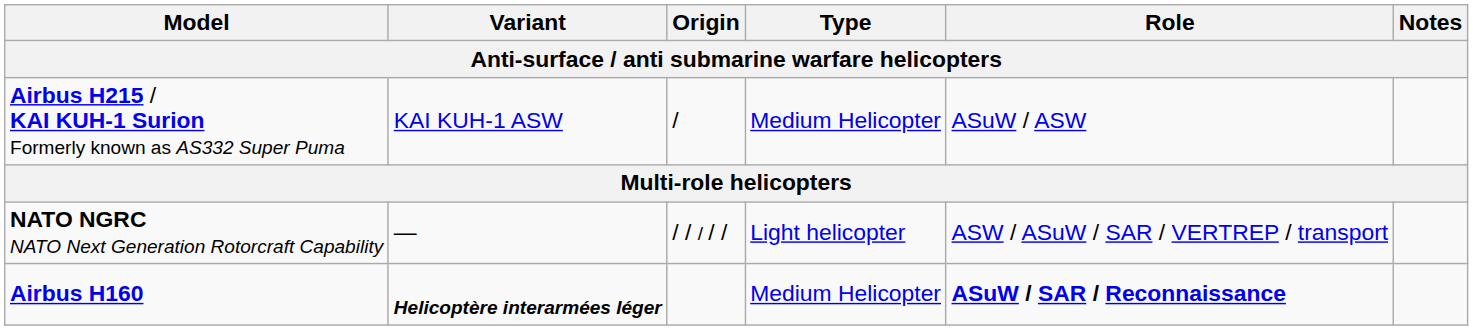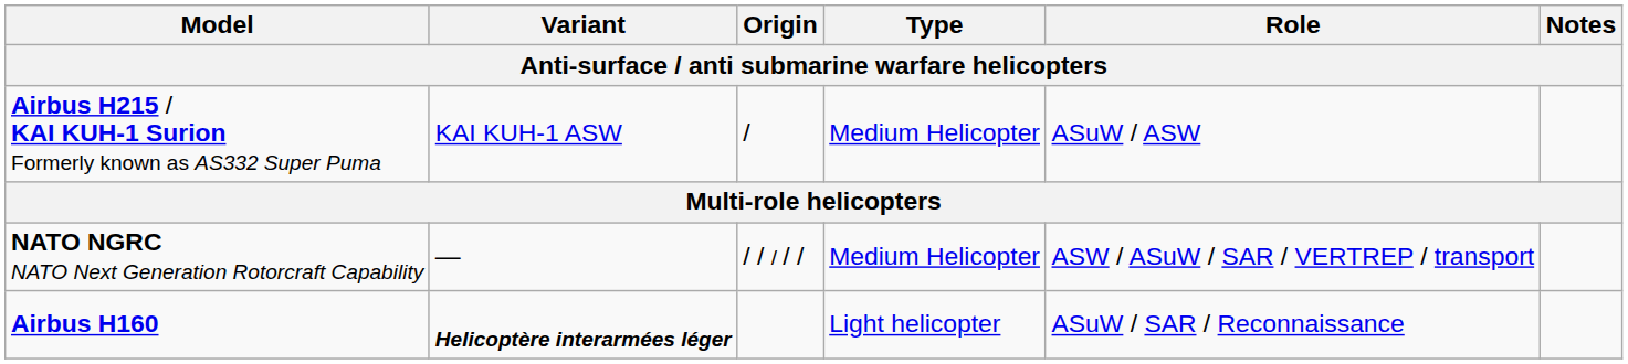NATO NGRC NATO Next Generation Rotorcraft Capability | Type: Light helicopter -> Medium Helicopter
Airbus H160 | Type: Medium Helicopter -> Light helicopter
Airbus H160 | Role: bold -> normal
